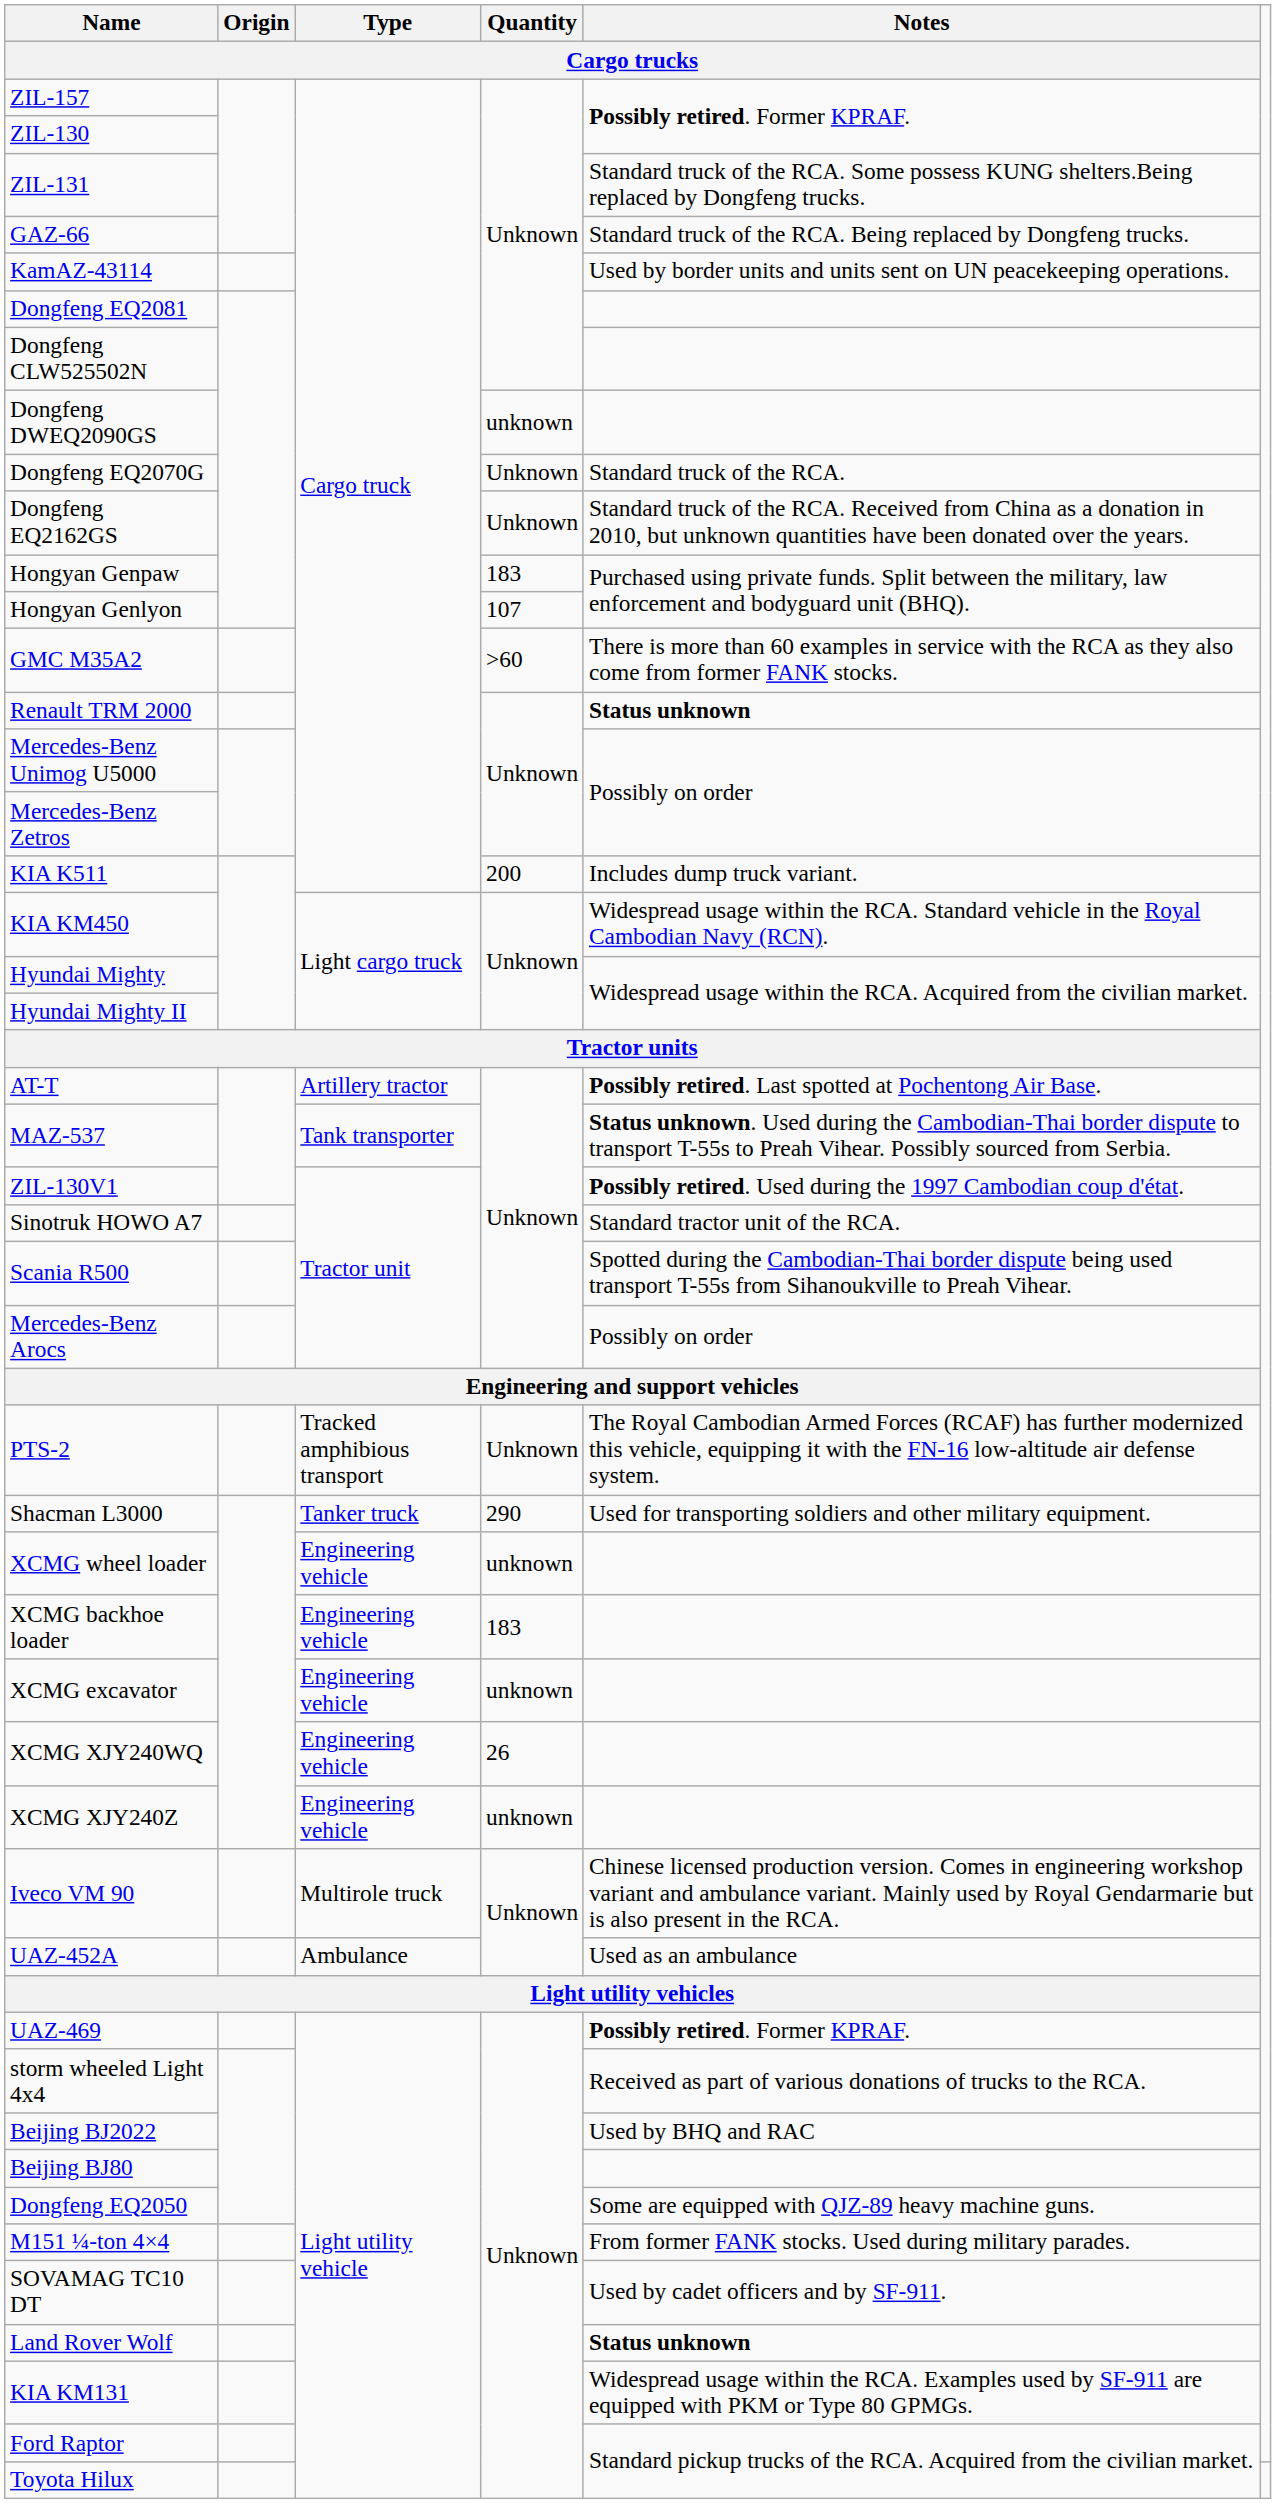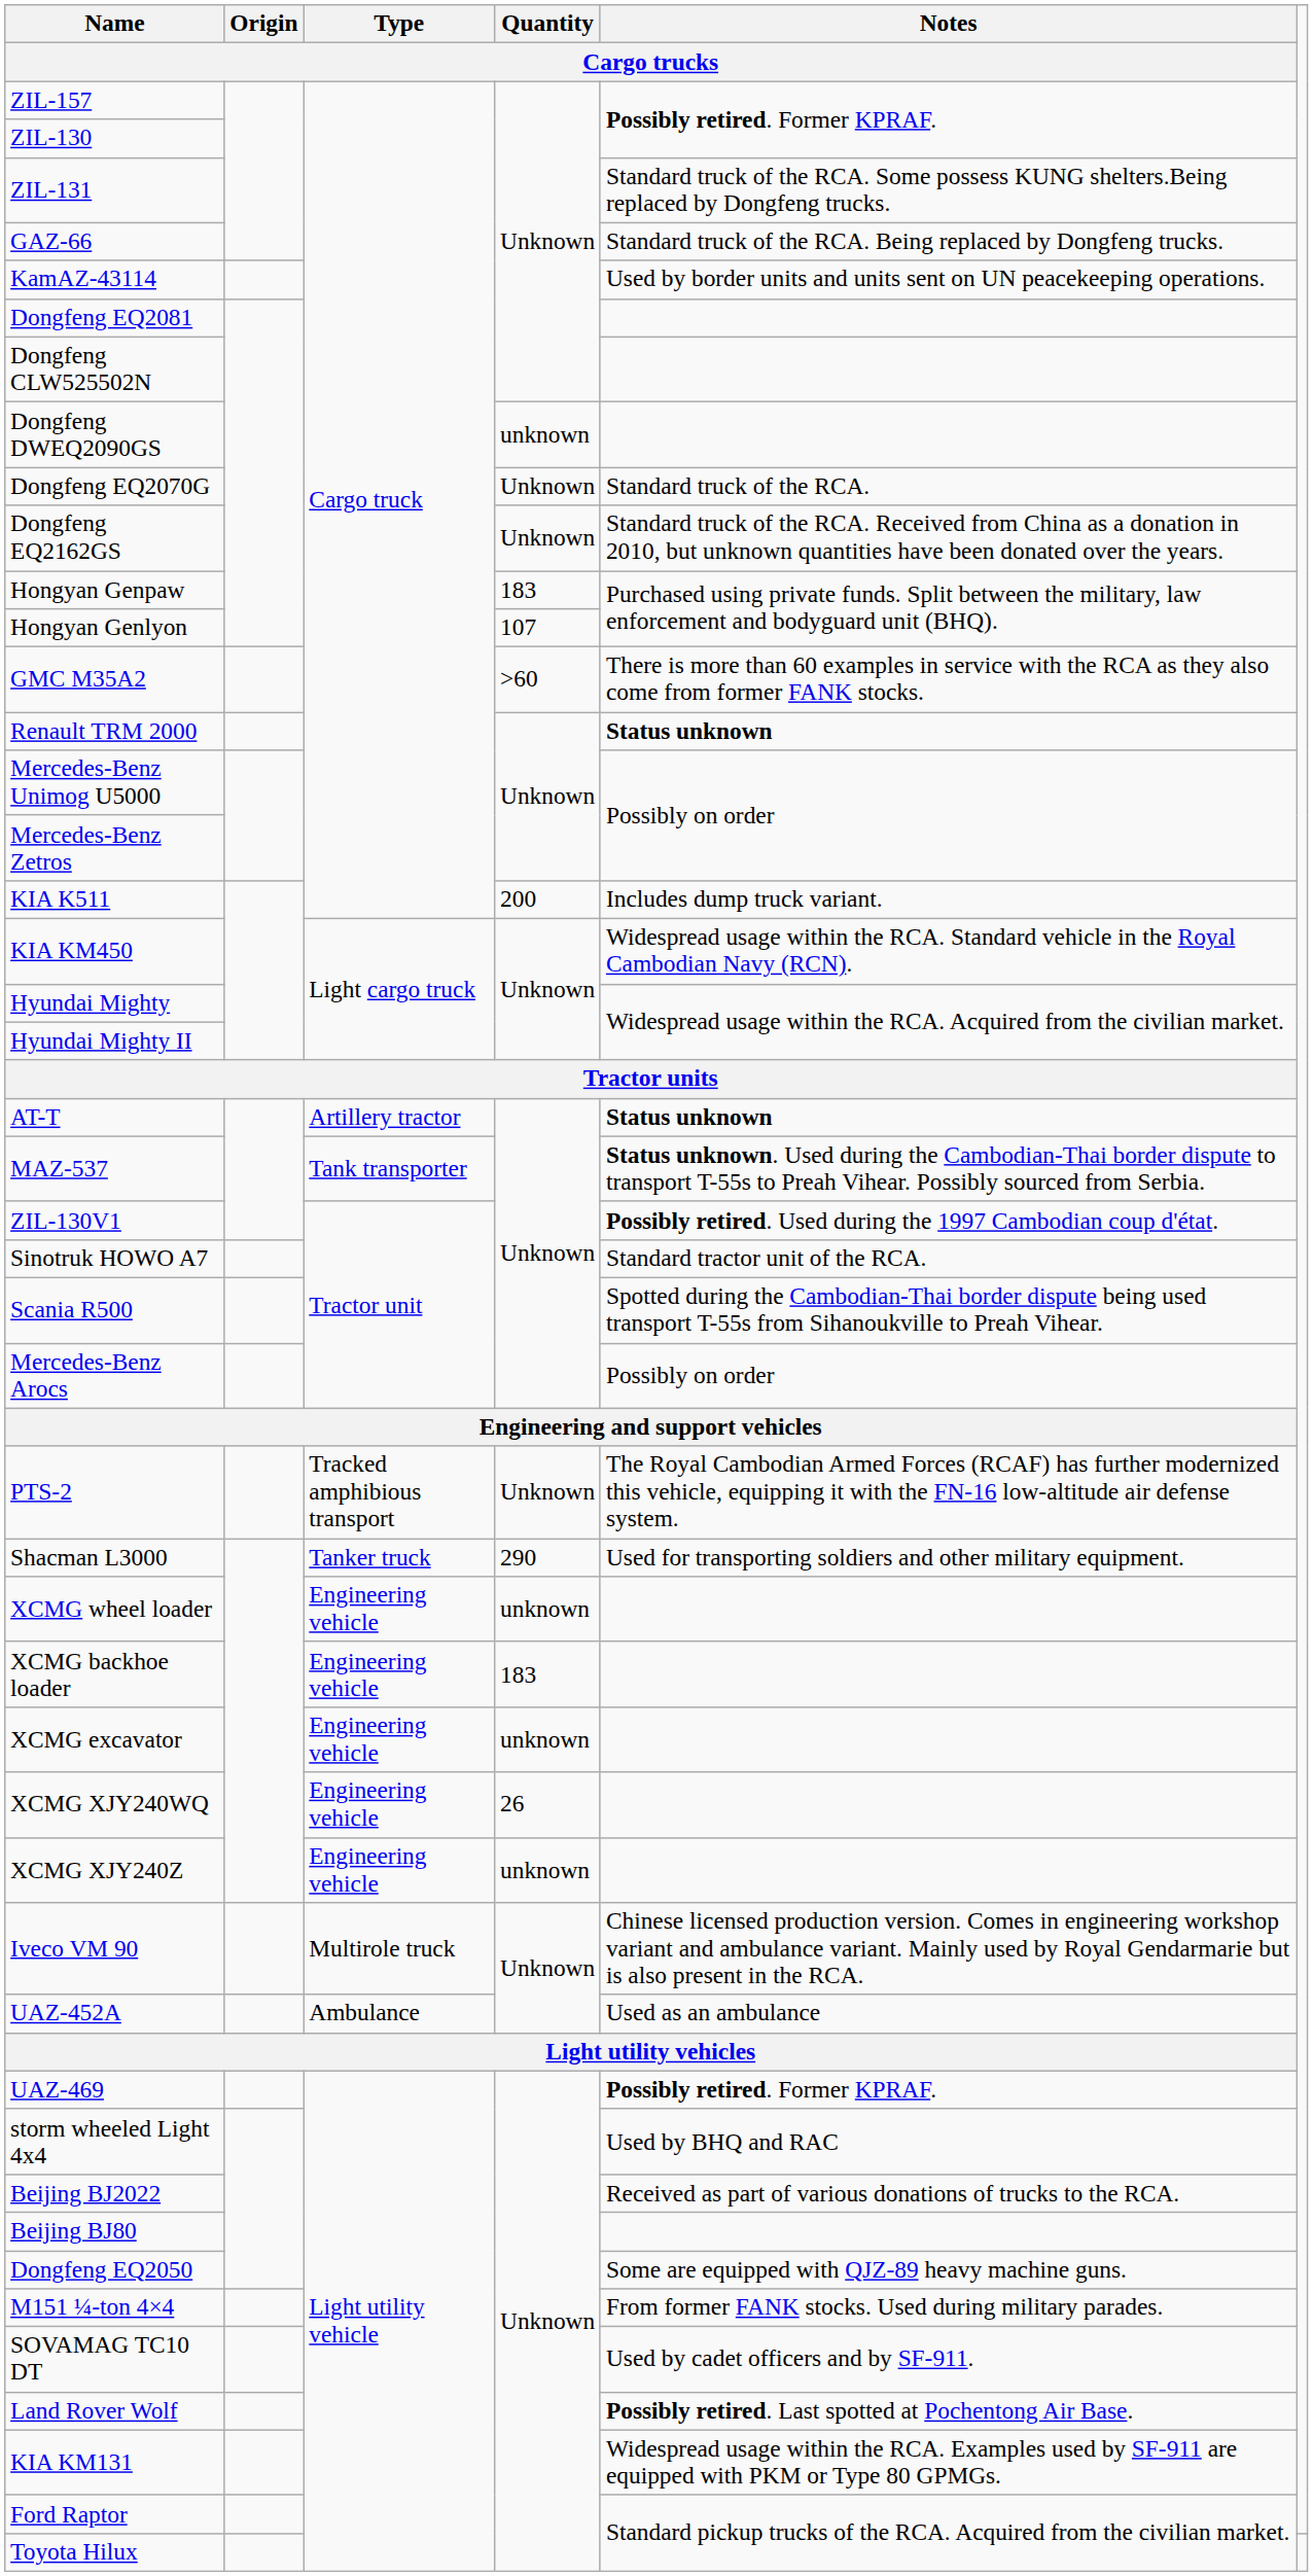AT-T | Notes / Cargo trucks: Possibly retired. Last spotted at Pochentong Air Base. -> Status unknown
storm wheeled Light 4x4 | Notes / Cargo trucks: Received as part of various donations of trucks to the RCA. -> Used by BHQ and RAC
Beijing BJ2022 | Notes / Cargo trucks: Used by BHQ and RAC -> Received as part of various donations of trucks to the RCA.
Land Rover Wolf | Notes / Cargo trucks: Status unknown -> Possibly retired. Last spotted at Pochentong Air Base.
